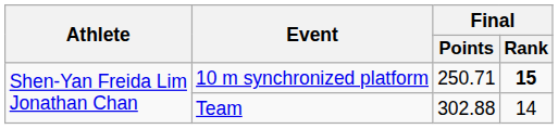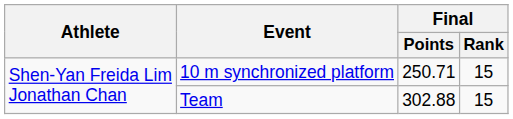10 m synchronized platform | Final / Rank: bold -> normal
Team | Final / Rank: 14 -> 15
